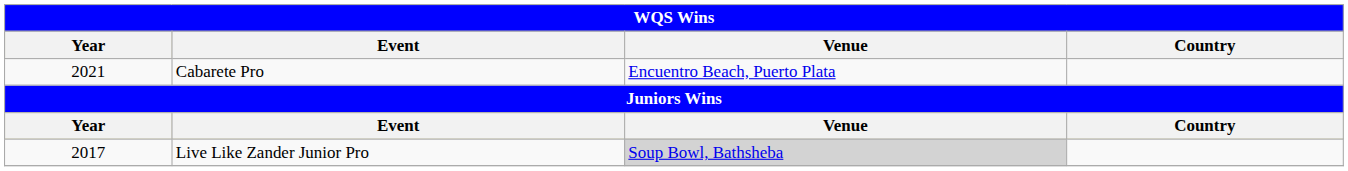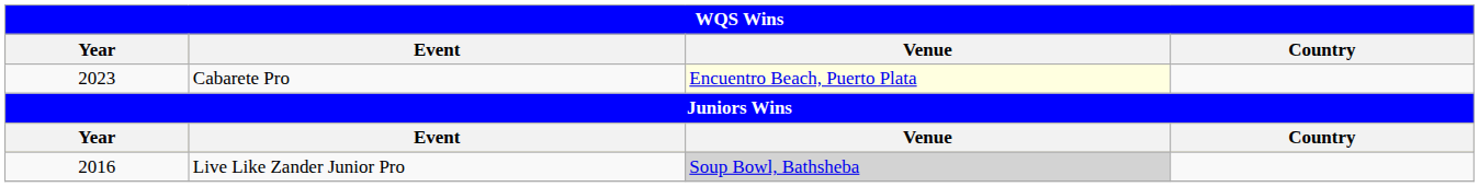Cabarete Pro | Year: 2021 -> 2023
Cabarete Pro | Venue: no background -> lightyellow background
Live Like Zander Junior Pro | Year: 2017 -> 2016
